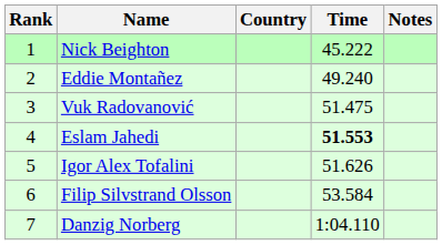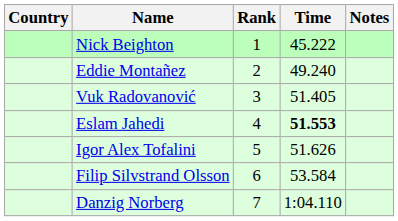columns swapped: Rank <-> Country
Vuk Radovanović | Time: 51.475 -> 51.405
